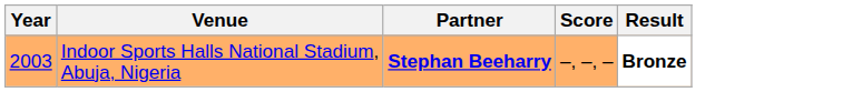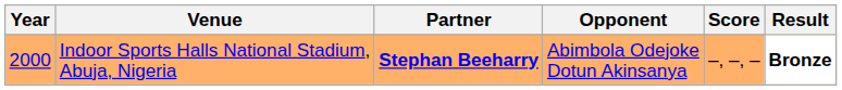+ column: Opponent | Abimbola Odejoke Dotun Akinsanya
Indoor Sports Halls National Stadium, Abuja, Nigeria | Year: 2003 -> 2000
